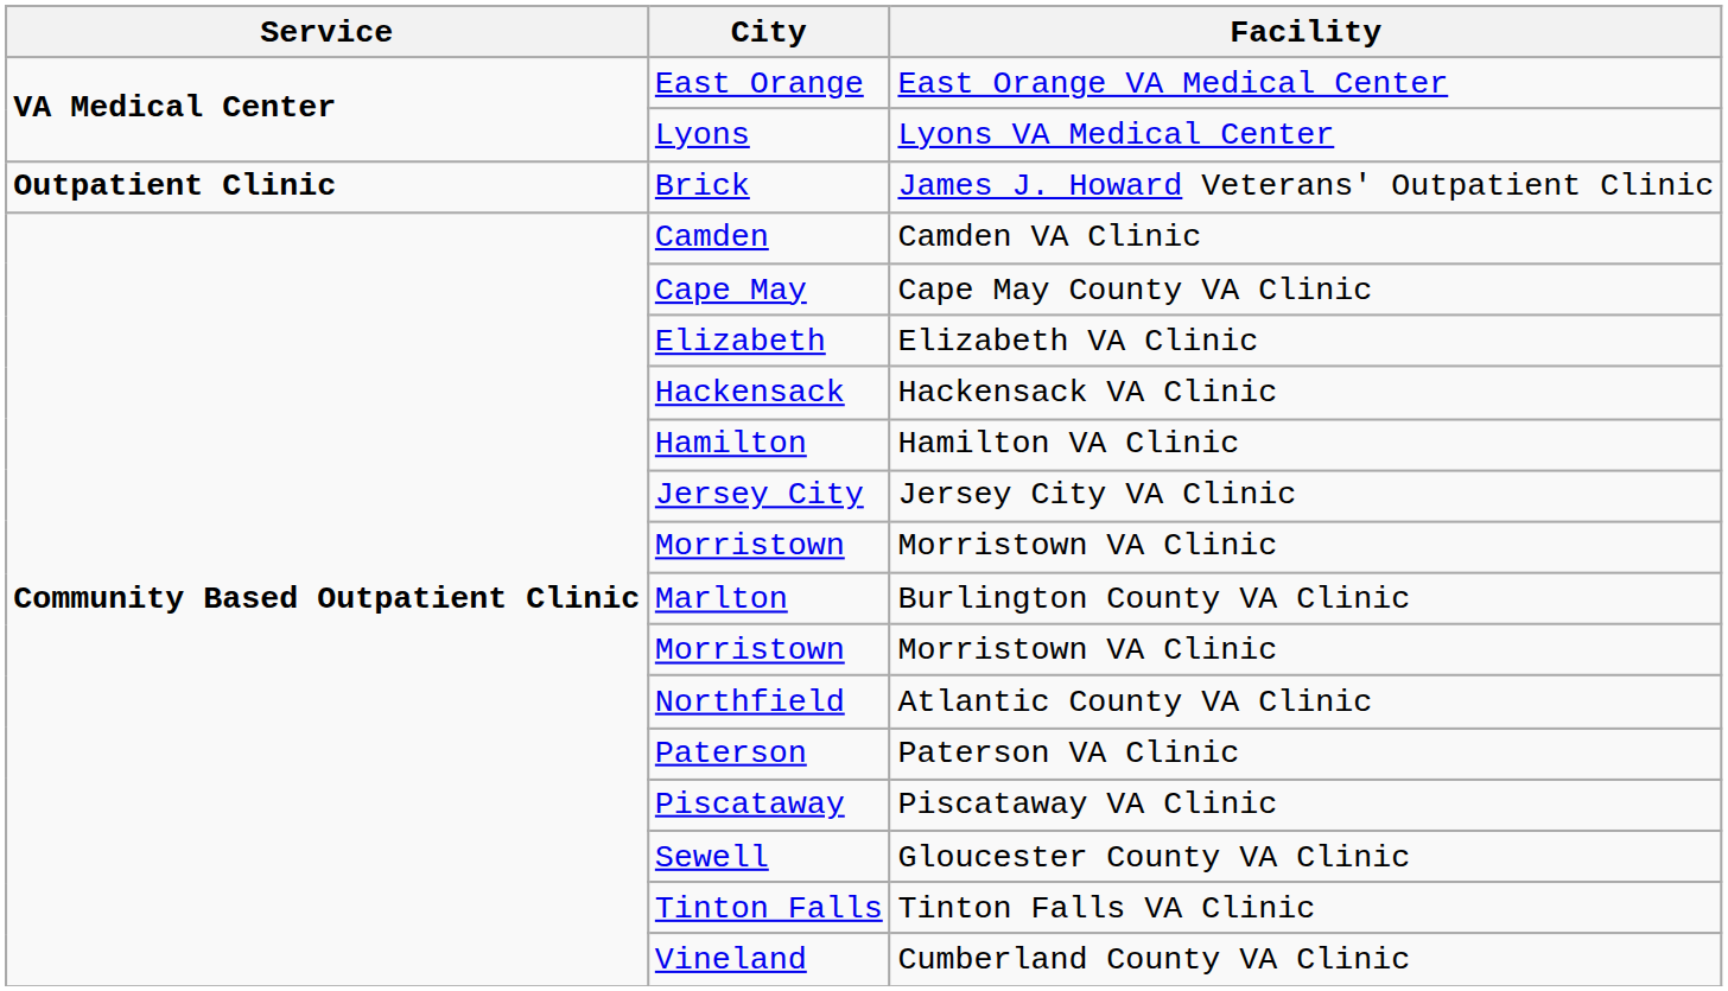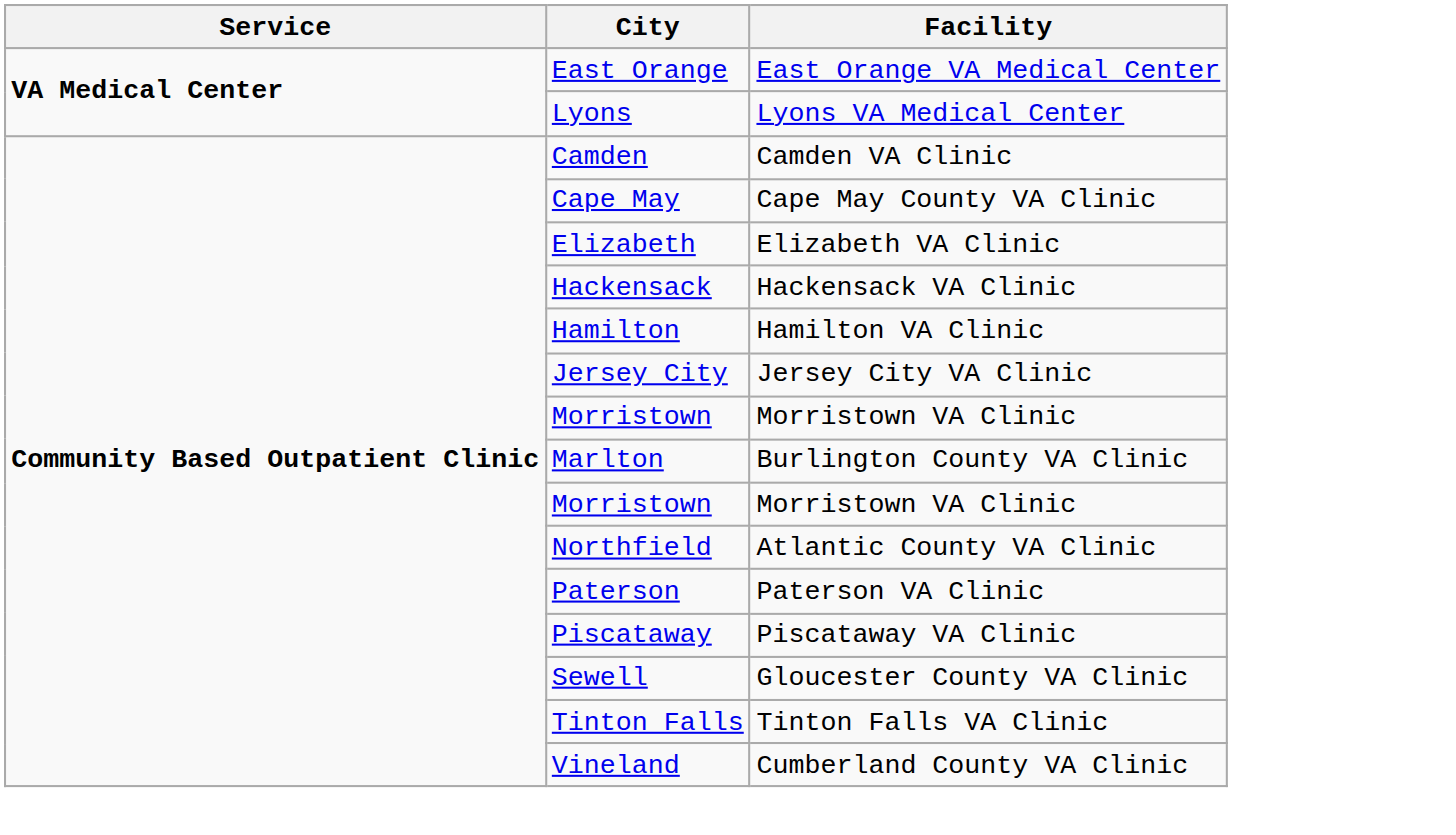- row: Outpatient Clinic | Brick | James J. Howard Veterans' Outpatient Clinic
